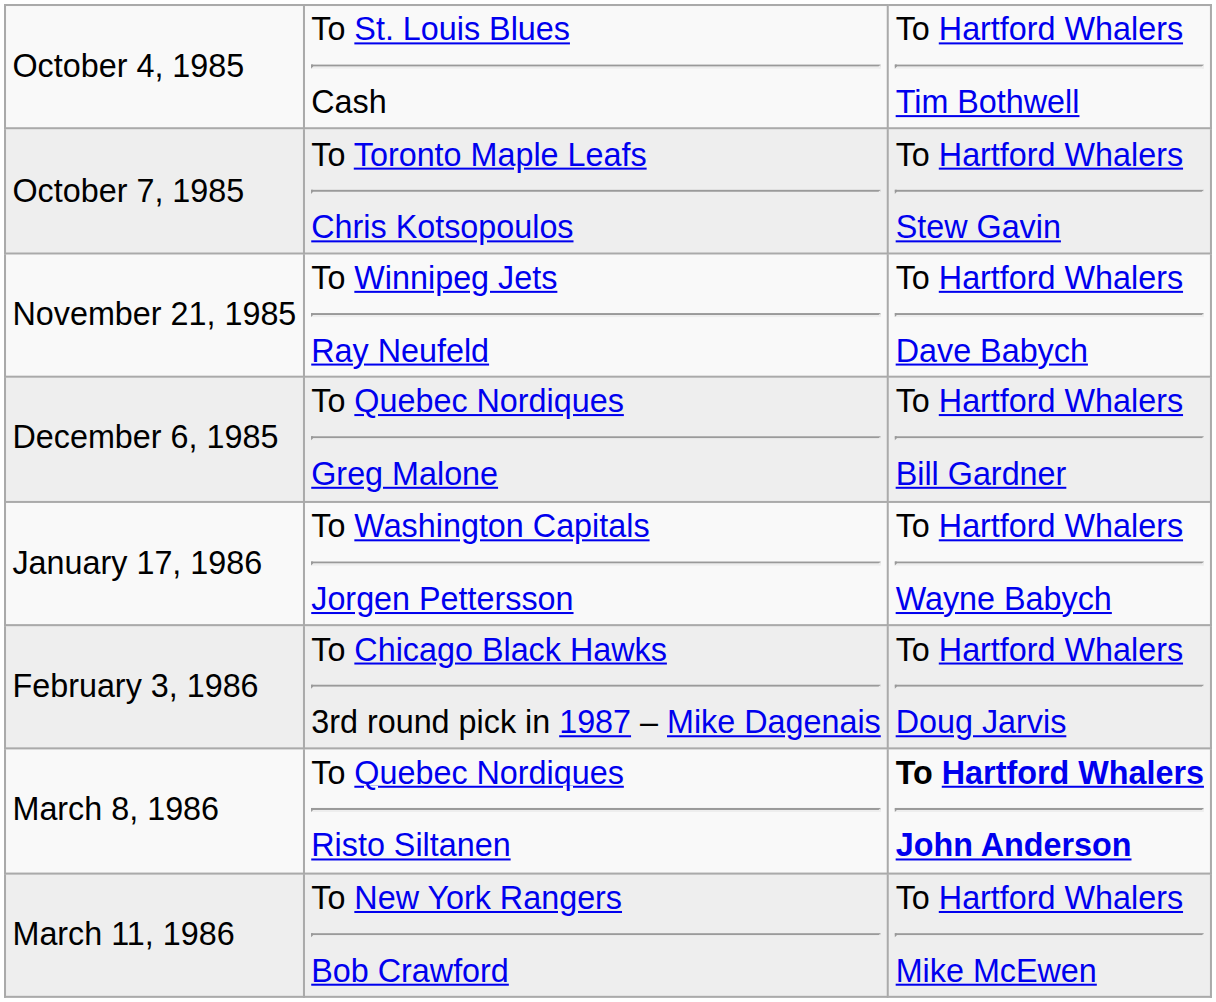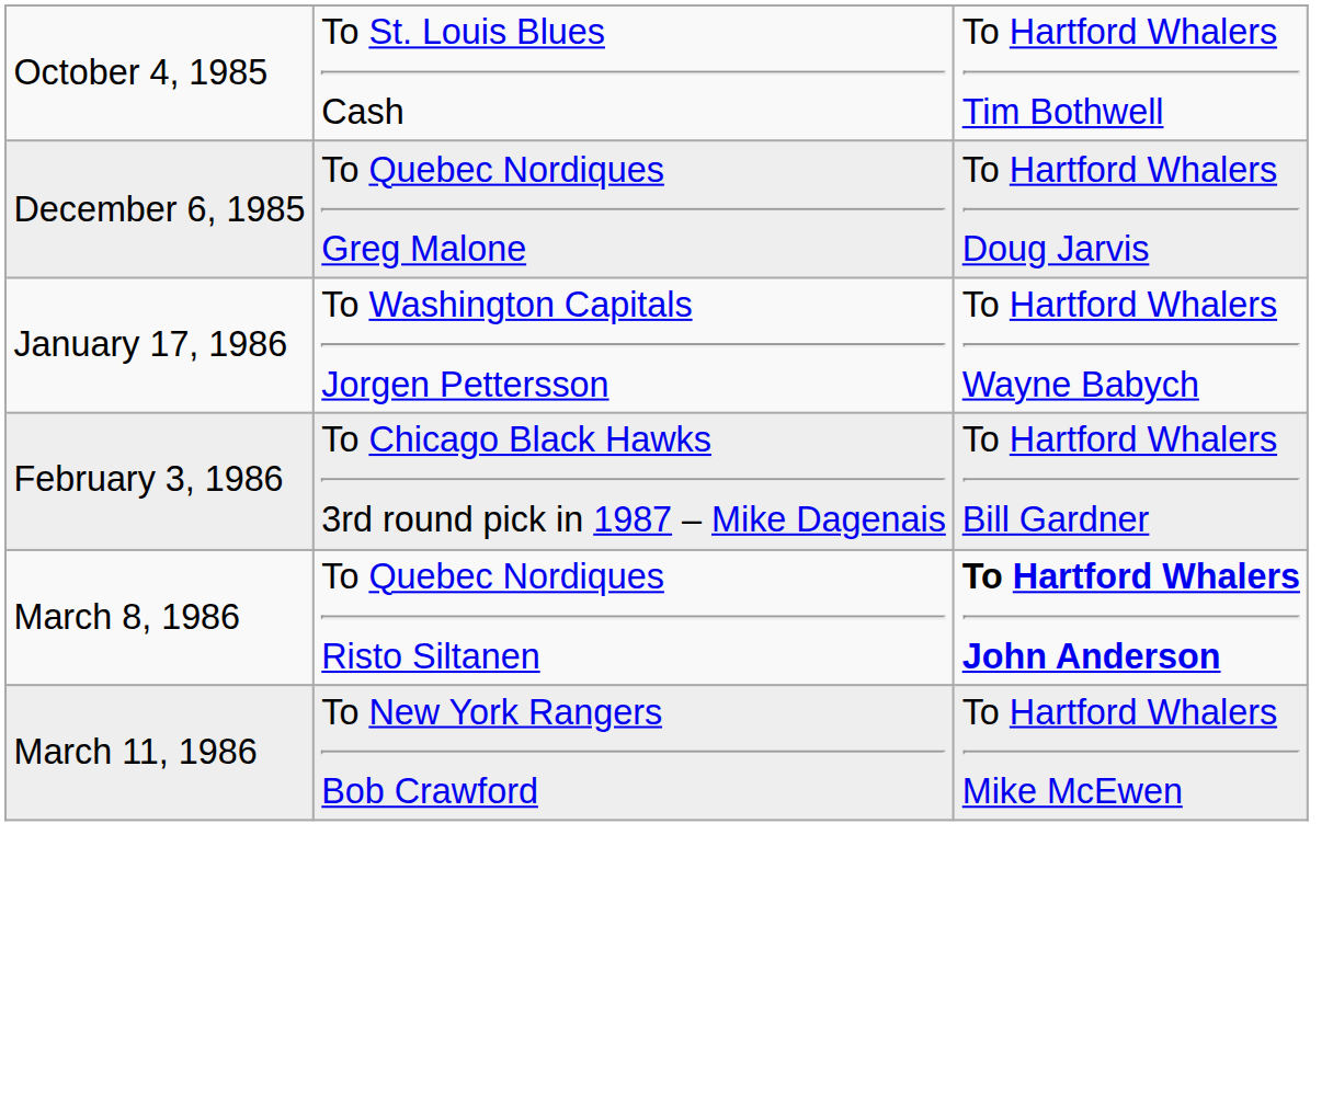- row: October 7, 1985 | To Toronto Maple Leafs Chris Kotsopoulos | To Hartford Whalers Stew Gavin
- row: November 21, 1985 | To Winnipeg Jets Ray Neufeld | To Hartford Whalers Dave Babych
December 6, 1985 | column 3: To Hartford Whalers Bill Gardner -> To Hartford Whalers Doug Jarvis
February 3, 1986 | column 3: To Hartford Whalers Doug Jarvis -> To Hartford Whalers Bill Gardner
